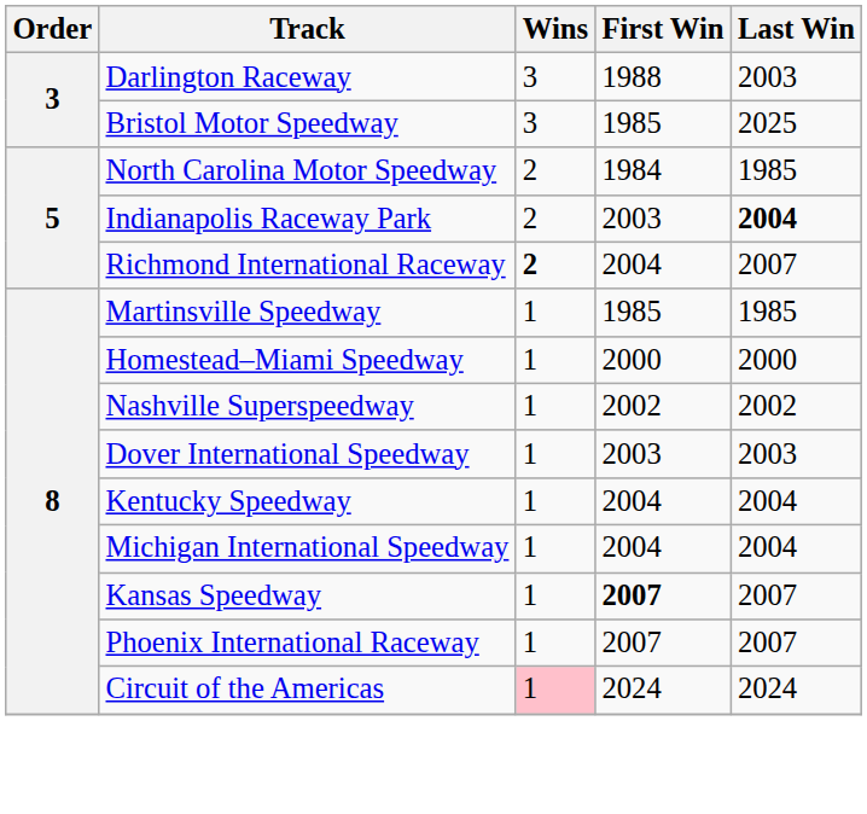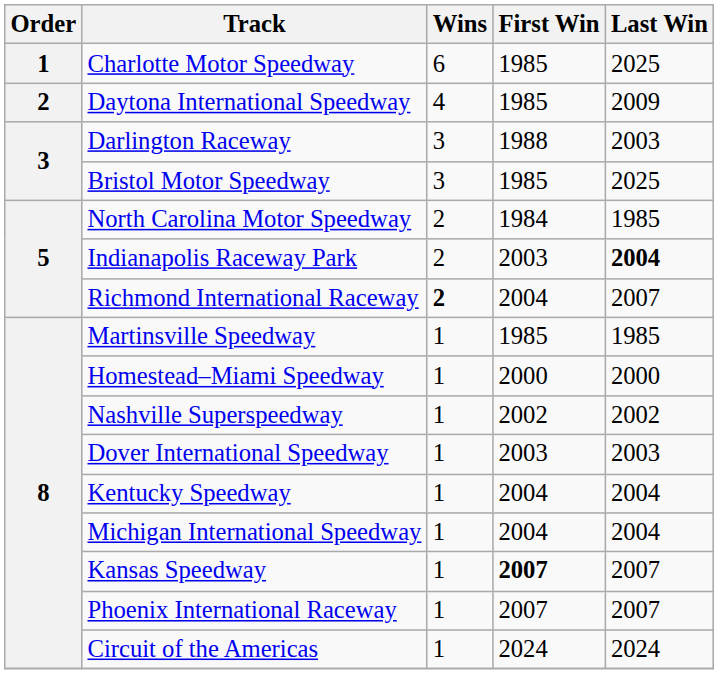+ row: 1 | Charlotte Motor Speedway | 6 | 1985 | 2025
+ row: 2 | Daytona International Speedway | 4 | 1985 | 2009
Circuit of the Americas | Wins: pink background -> no background
